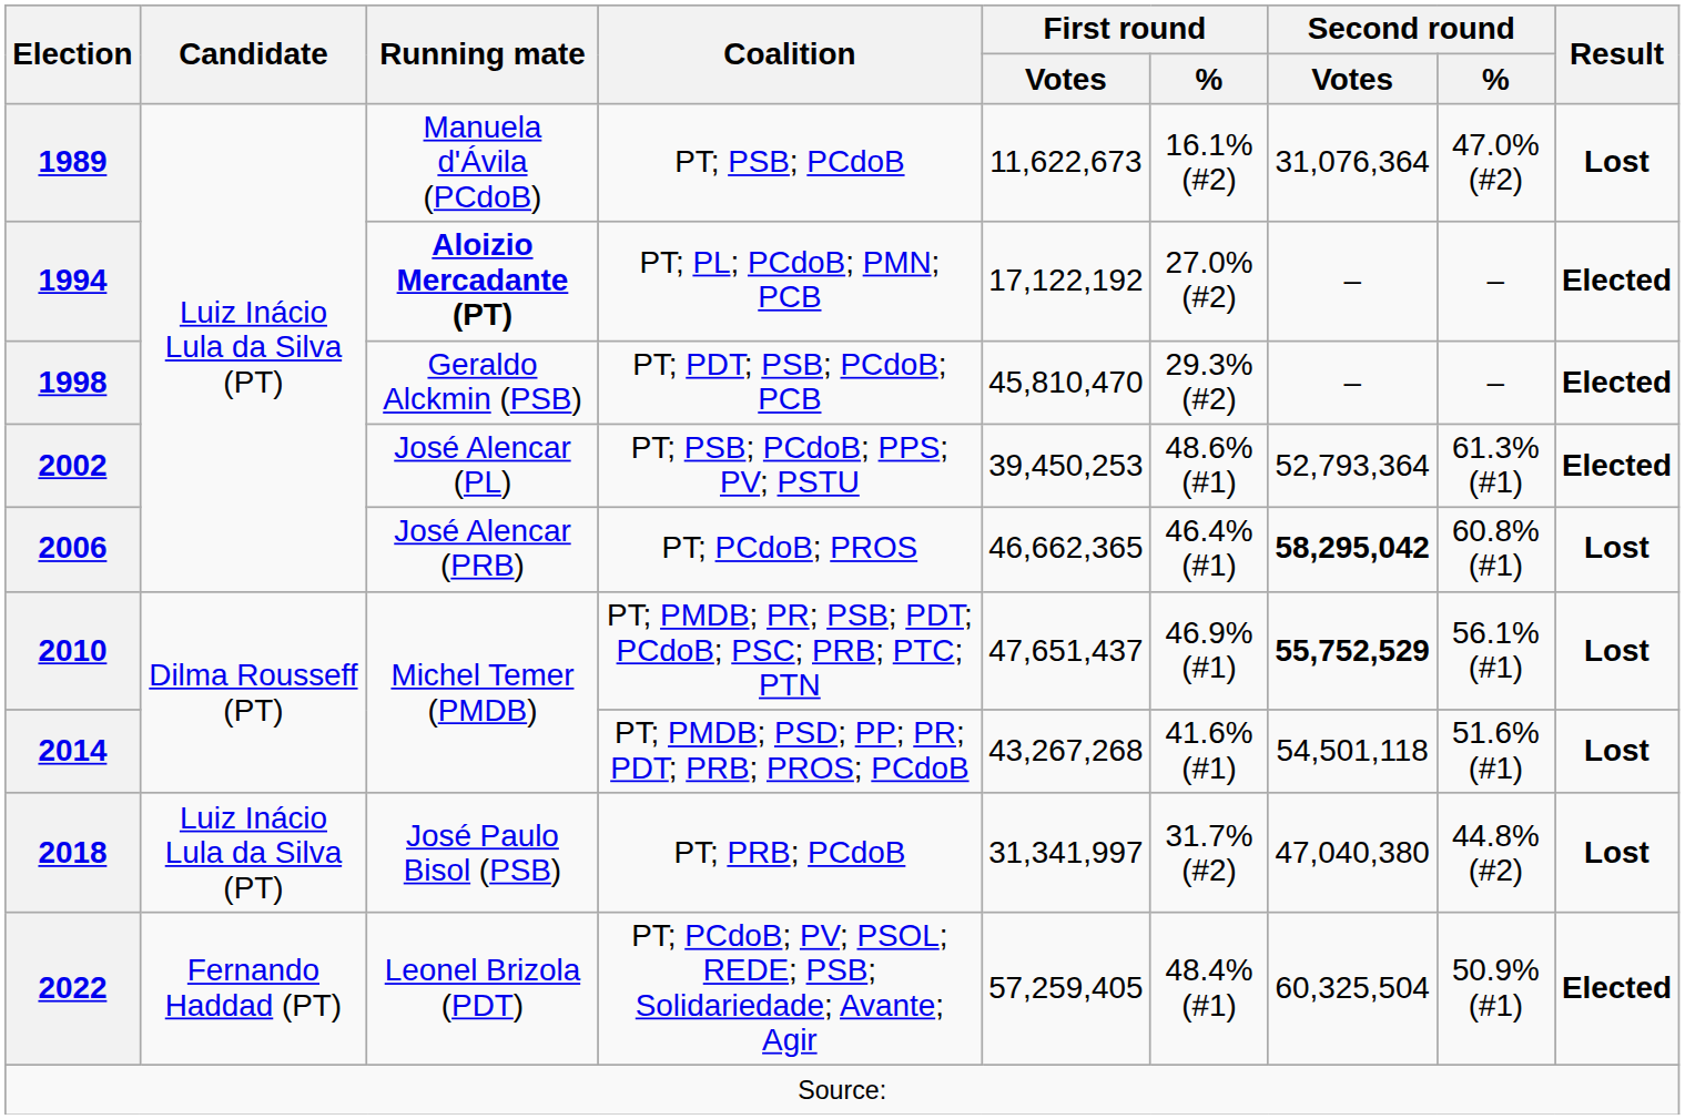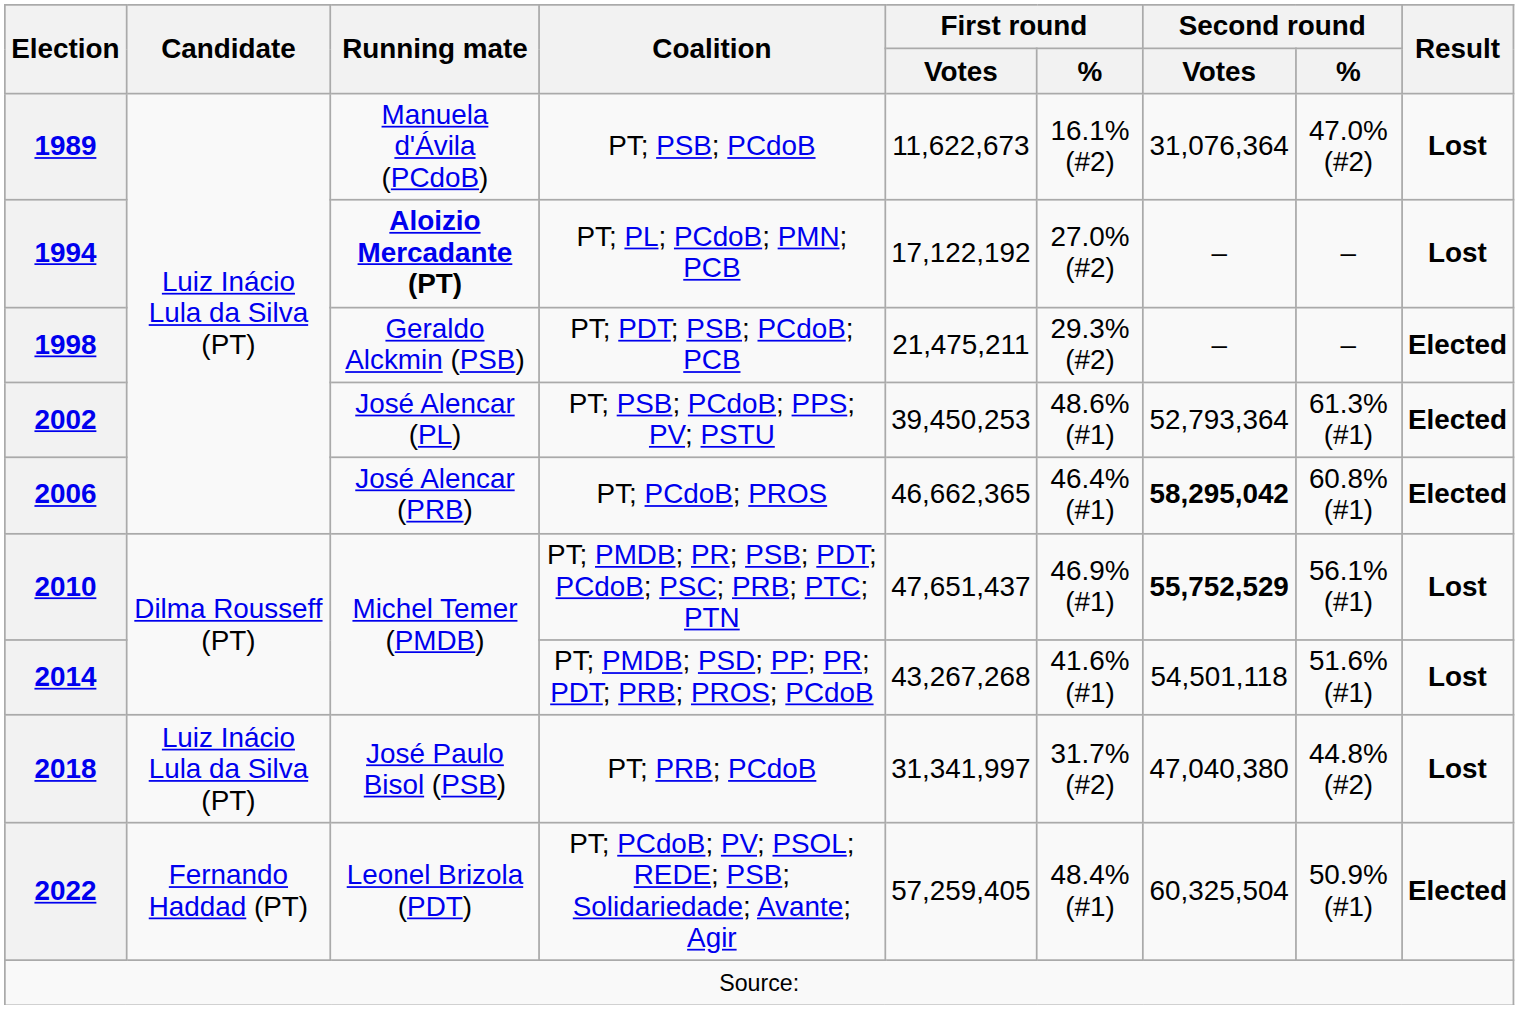1994 | Result: Elected -> Lost
1998 | First round / Votes: 45,810,470 -> 21,475,211
2006 | Result: Lost -> Elected
